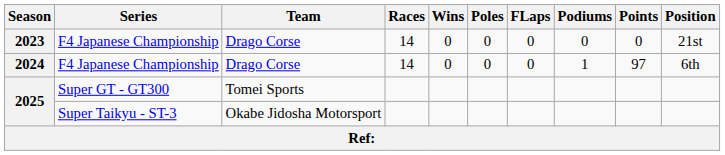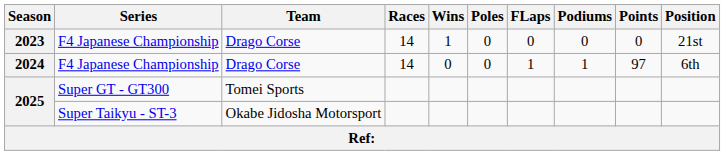2023 | Wins: 0 -> 1
2024 | FLaps: 0 -> 1
